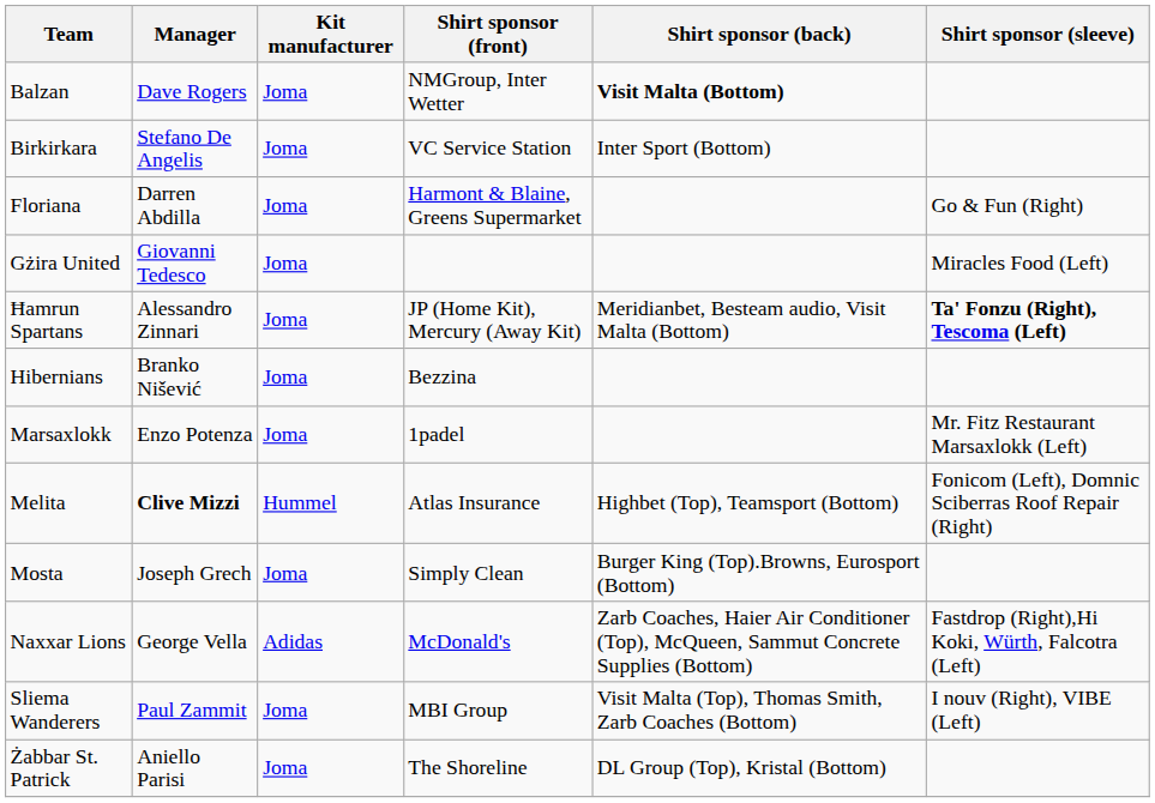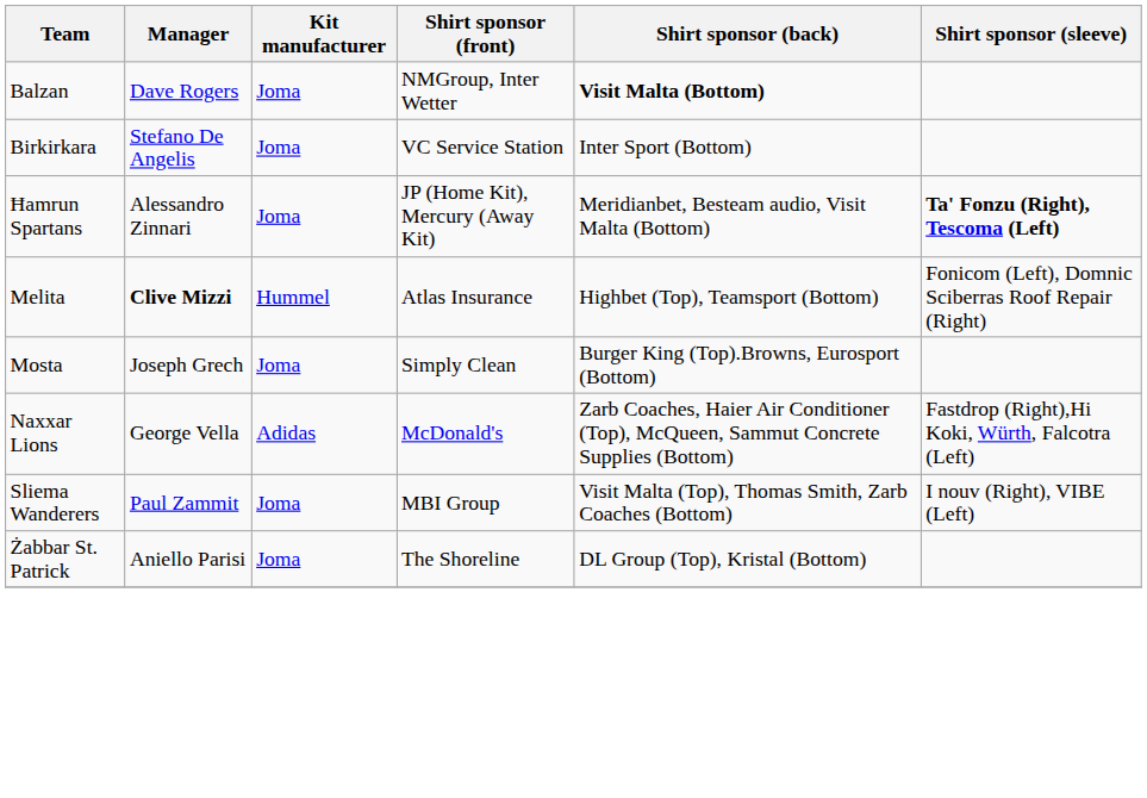- row: Floriana | Darren Abdilla | Joma | Harmont & Blaine, Greens Supermarket | Go & Fun (Right)
- row: Gżira United | Giovanni Tedesco | Joma | Miracles Food (Left)
- row: Hibernians | Branko Nišević | Joma | Bezzina
- row: Marsaxlokk | Enzo Potenza | Joma | 1padel | Mr. Fitz Restaurant Marsaxlokk (Left)
